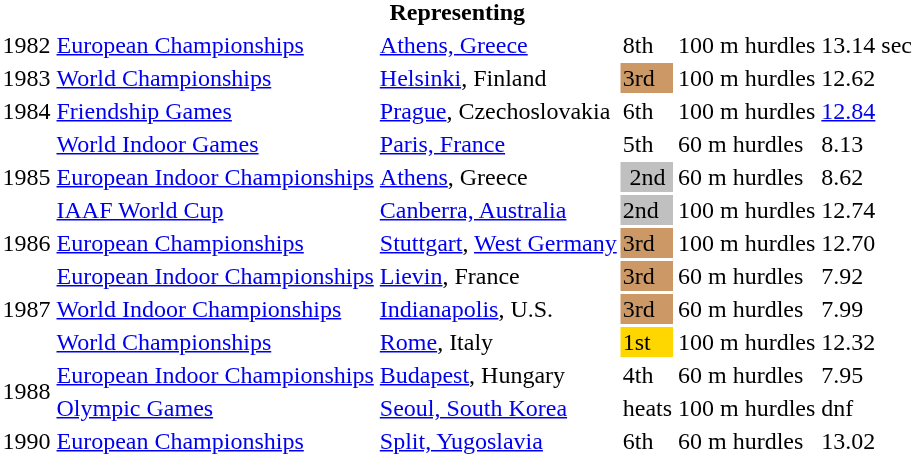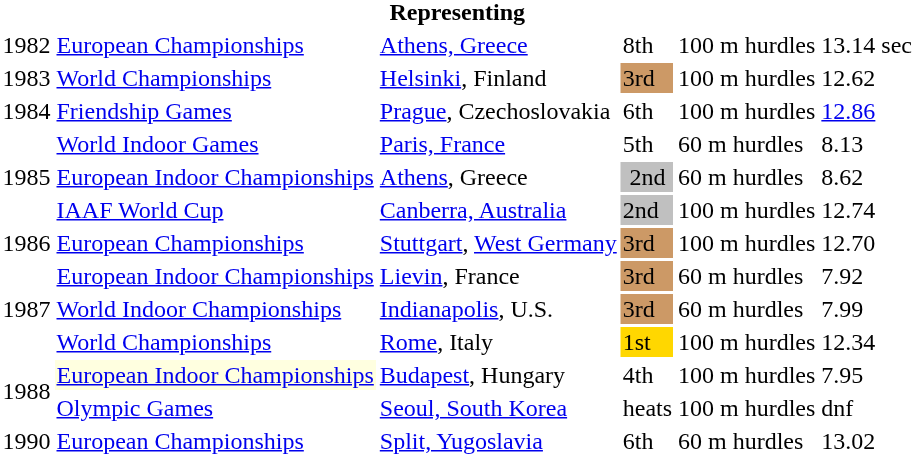Prague, Czechoslovakia | column 6: 12.84 -> 12.86
Rome, Italy | column 6: 12.32 -> 12.34
Budapest, Hungary | column 2: no background -> lightyellow background
Budapest, Hungary | column 5: 60 m hurdles -> 100 m hurdles
